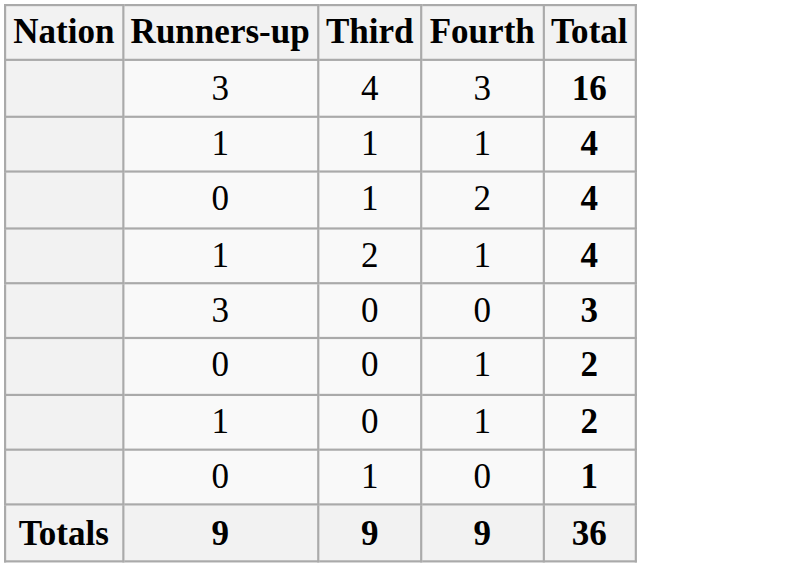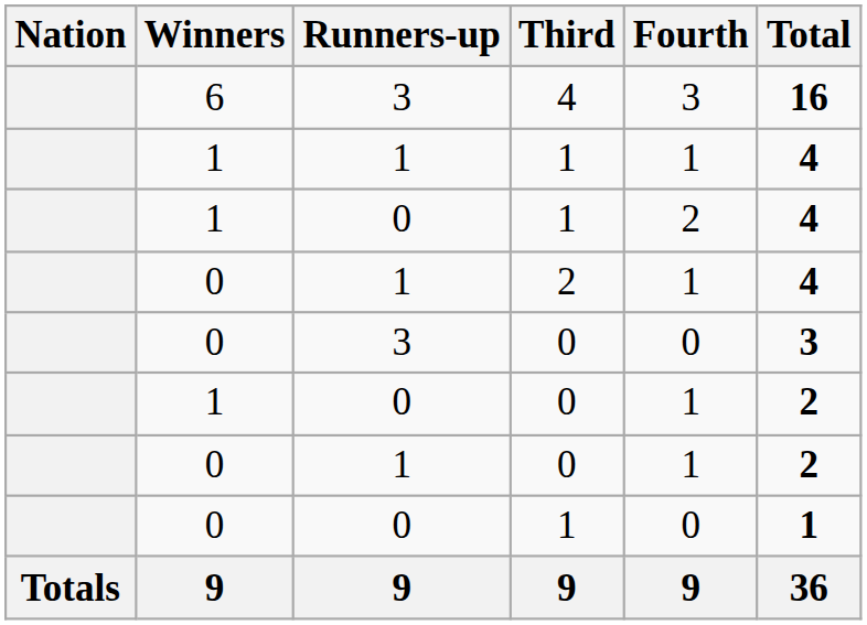+ column: Winners | 6 | 1 | 1 | 0 | 0 | 1 | 0 | 0 | 9
